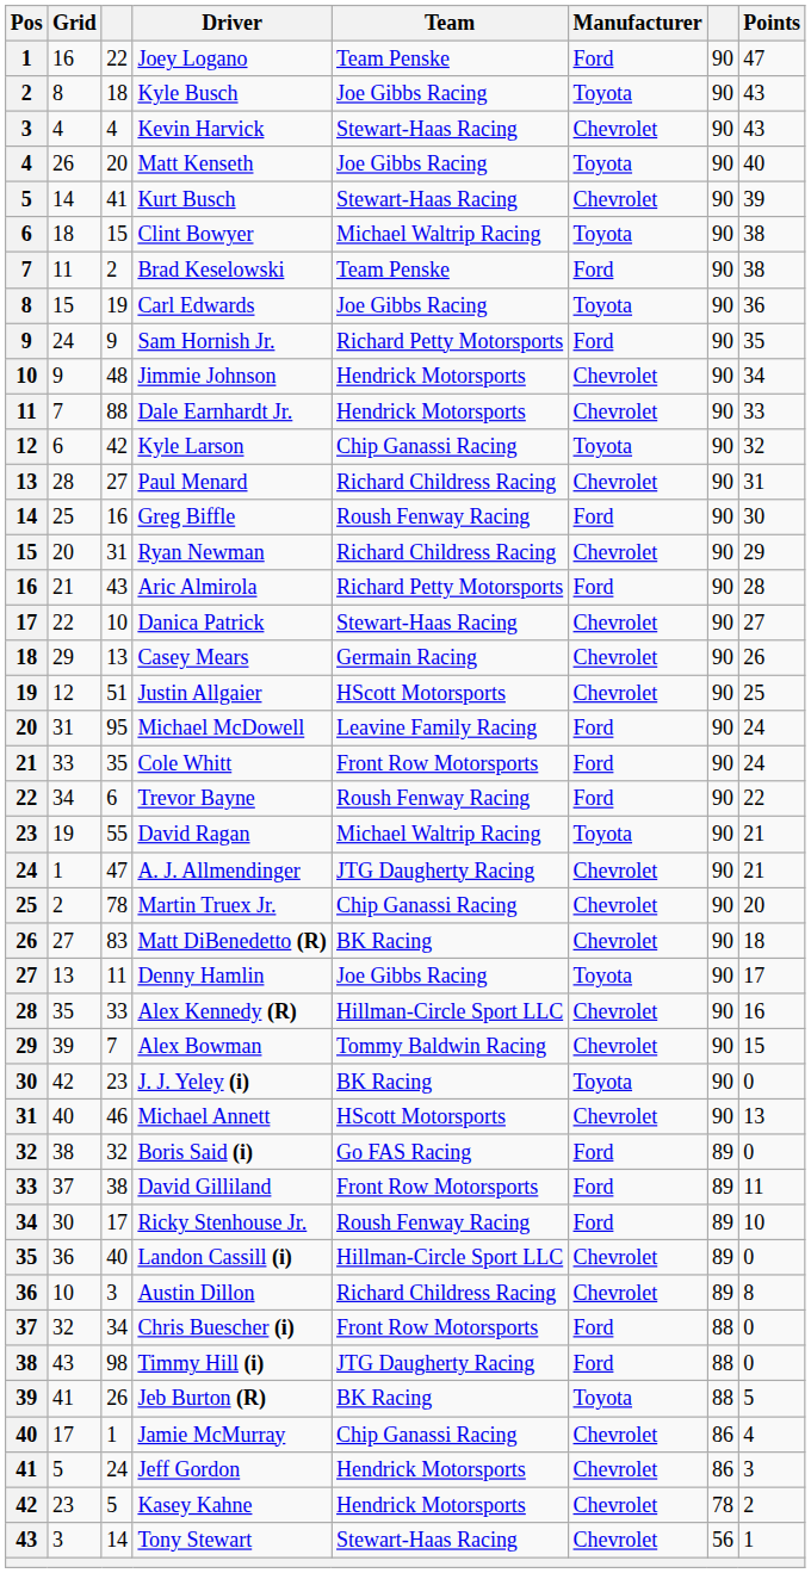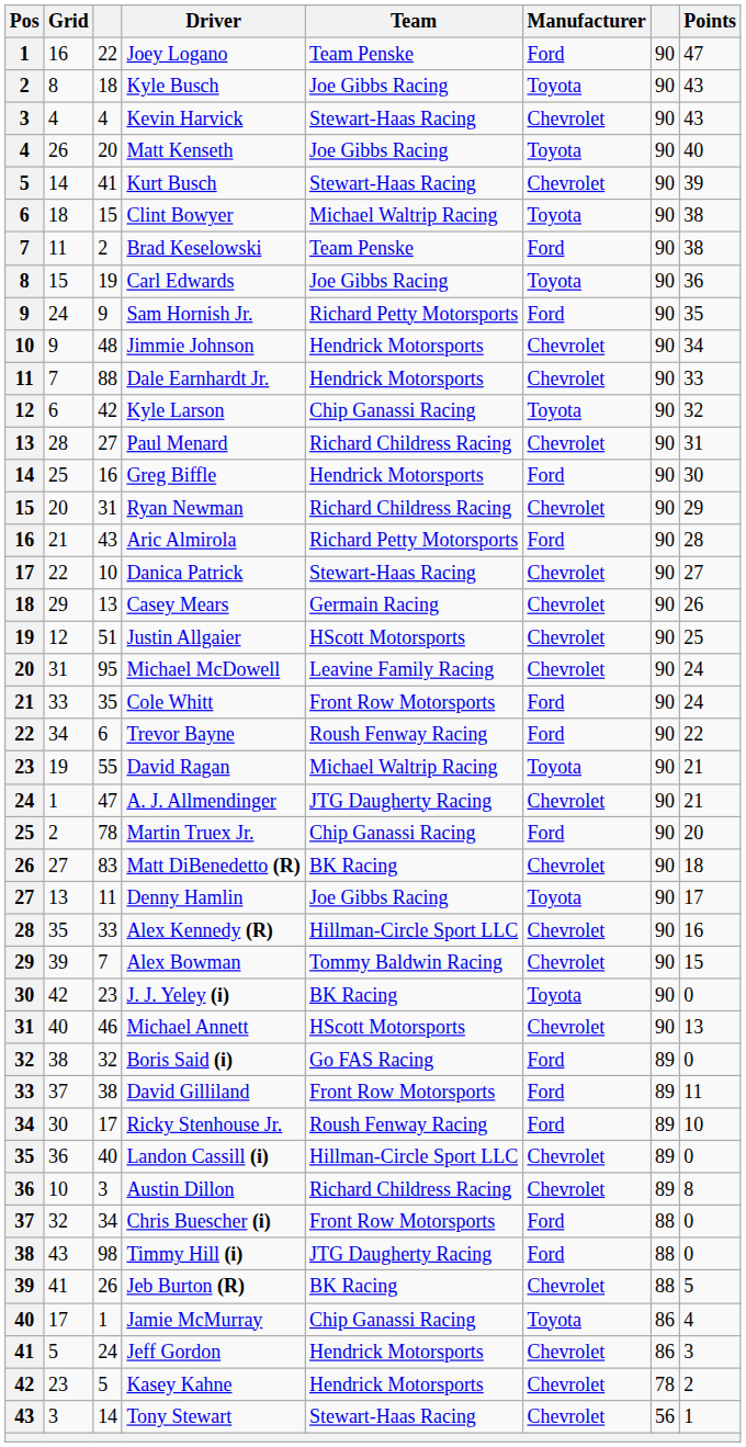Greg Biffle | Team: Roush Fenway Racing -> Hendrick Motorsports
Michael McDowell | Manufacturer: Ford -> Chevrolet
Martin Truex Jr. | Manufacturer: Chevrolet -> Ford
Jeb Burton (R) | Manufacturer: Toyota -> Chevrolet
Jamie McMurray | Manufacturer: Chevrolet -> Toyota
